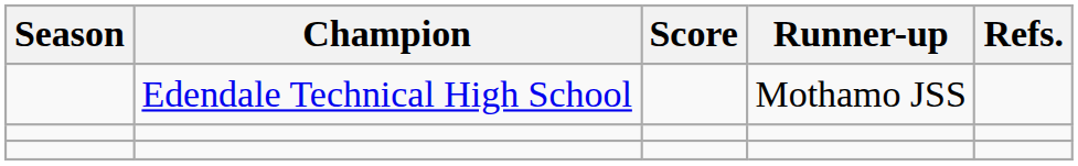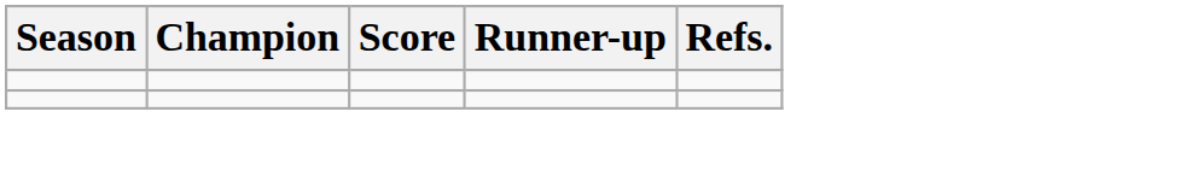- row: Edendale Technical High School | Mothamo JSS
